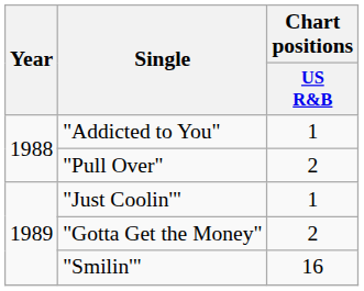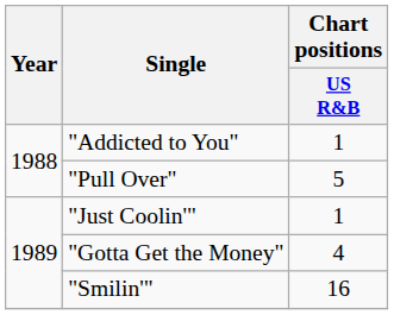"Pull Over" | Chart positions / US R&B: 2 -> 5
"Gotta Get the Money" | Chart positions / US R&B: 2 -> 4
